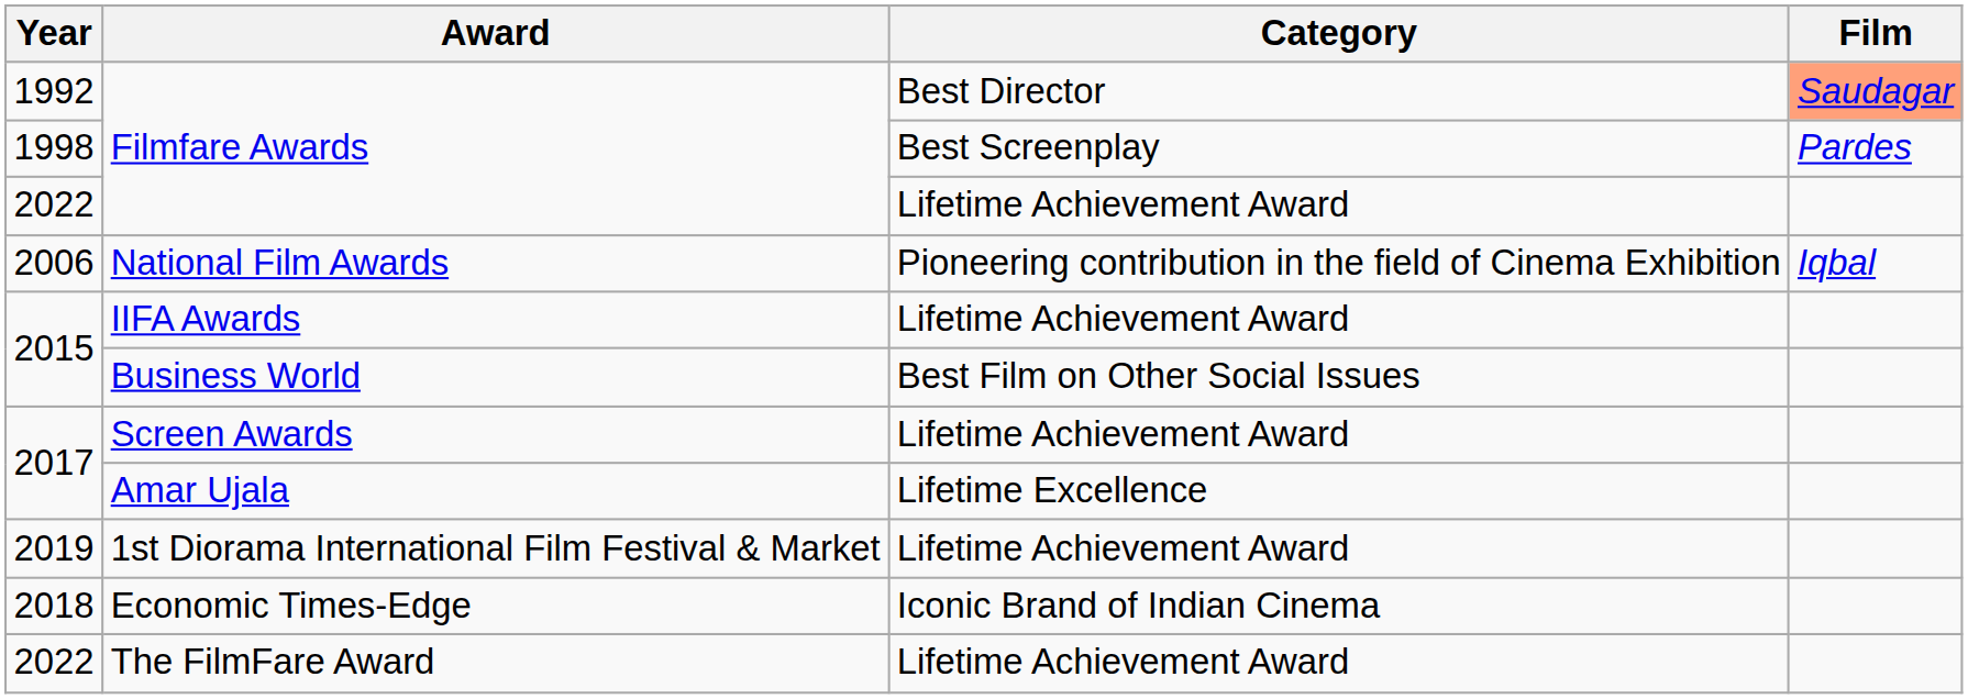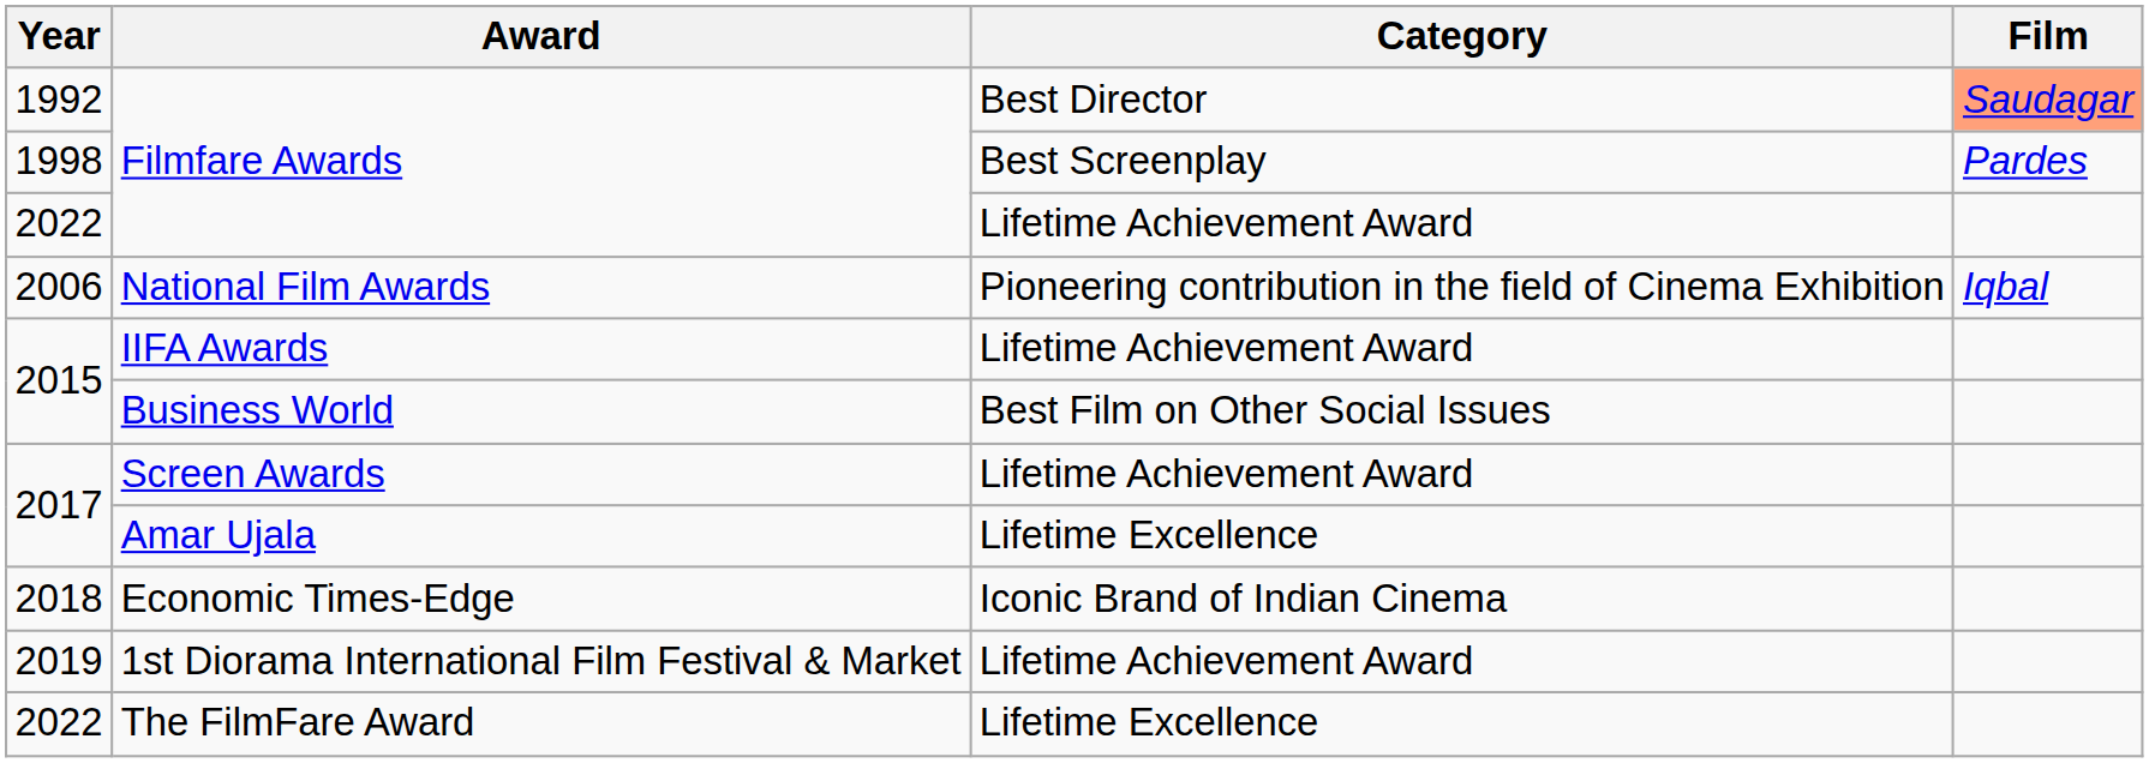rows swapped: Economic Times-Edge <-> 1st Diorama International Film Festival & Market
The FilmFare Award | Category: Lifetime Achievement Award -> Lifetime Excellence
